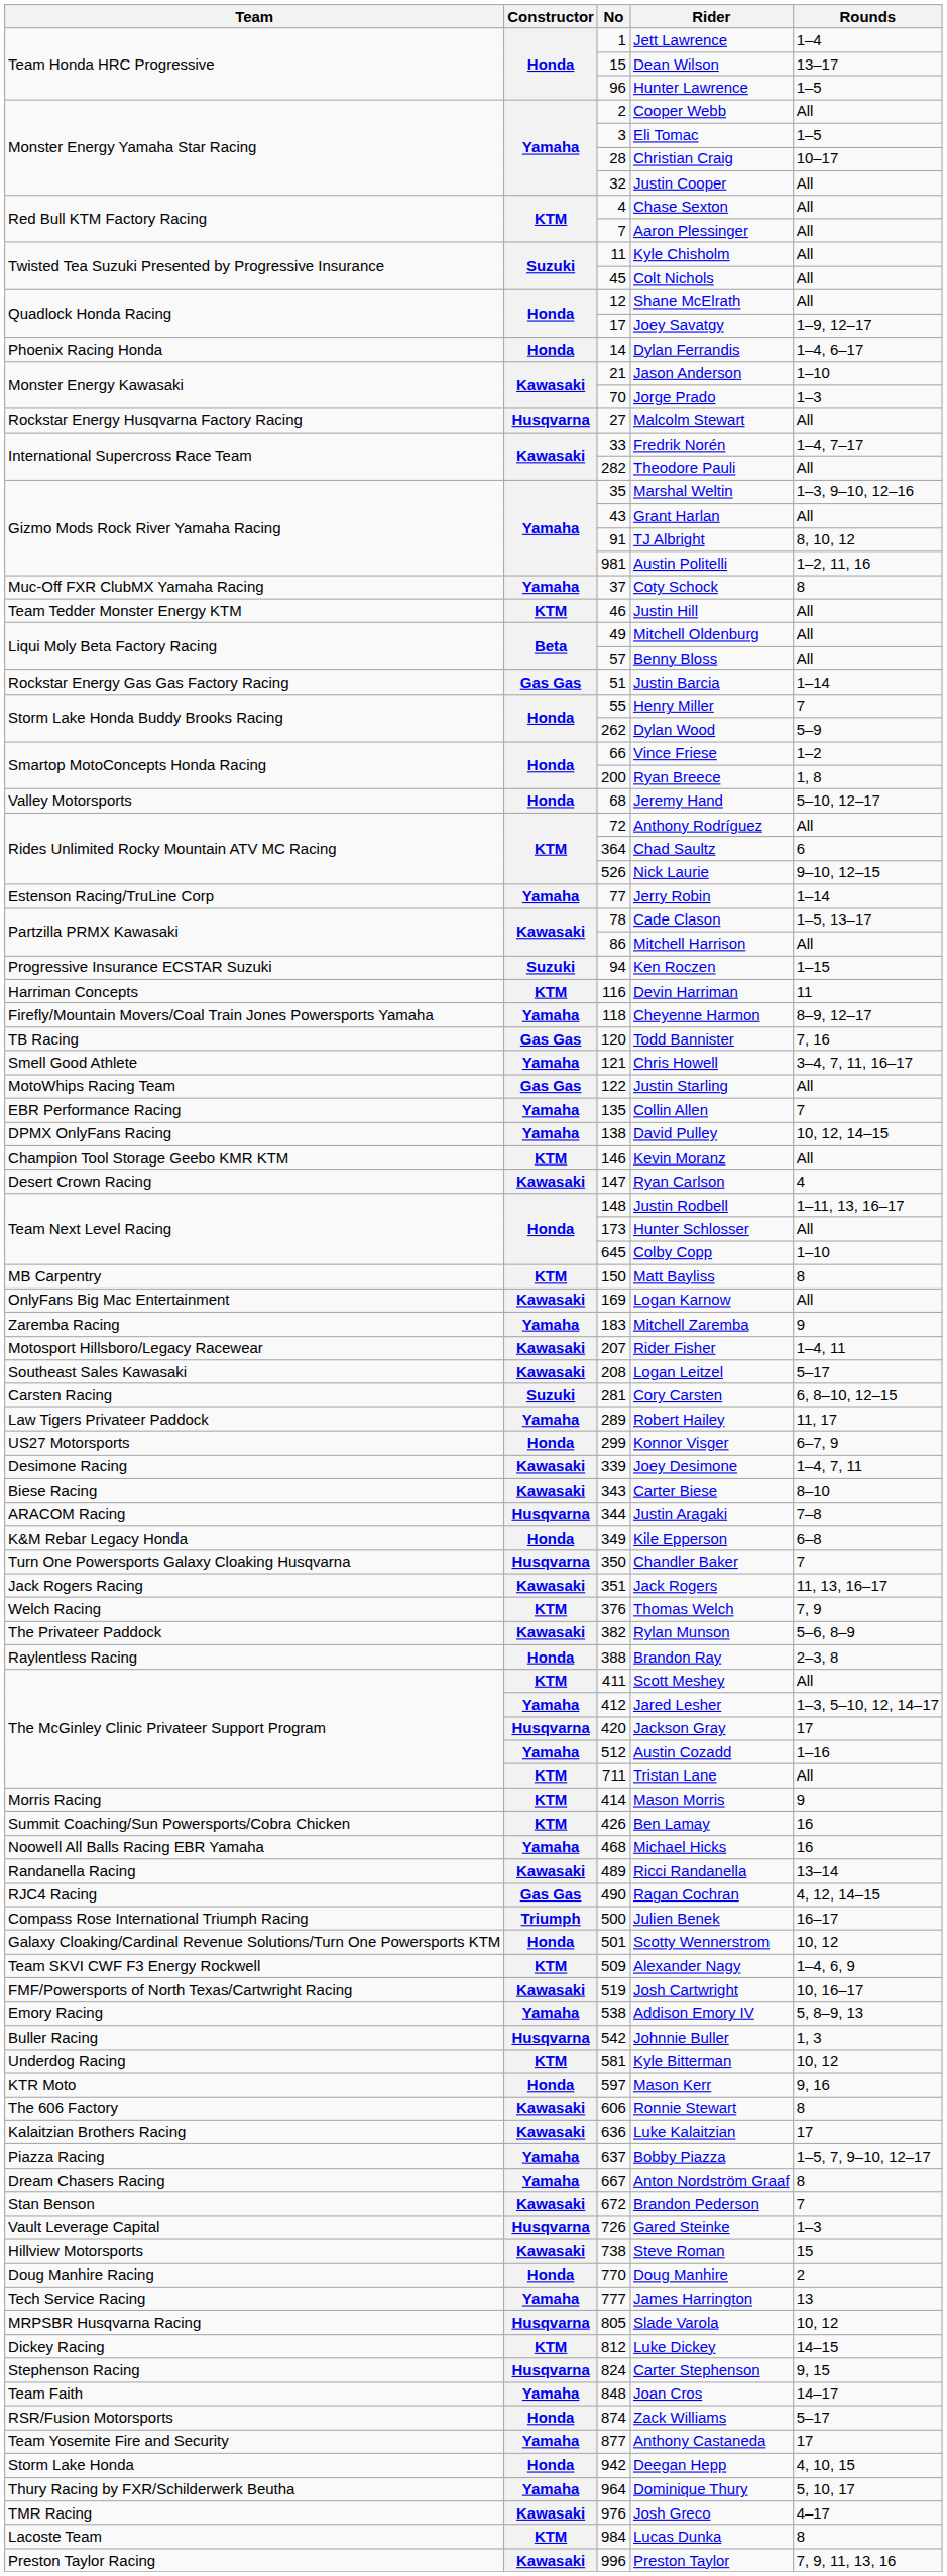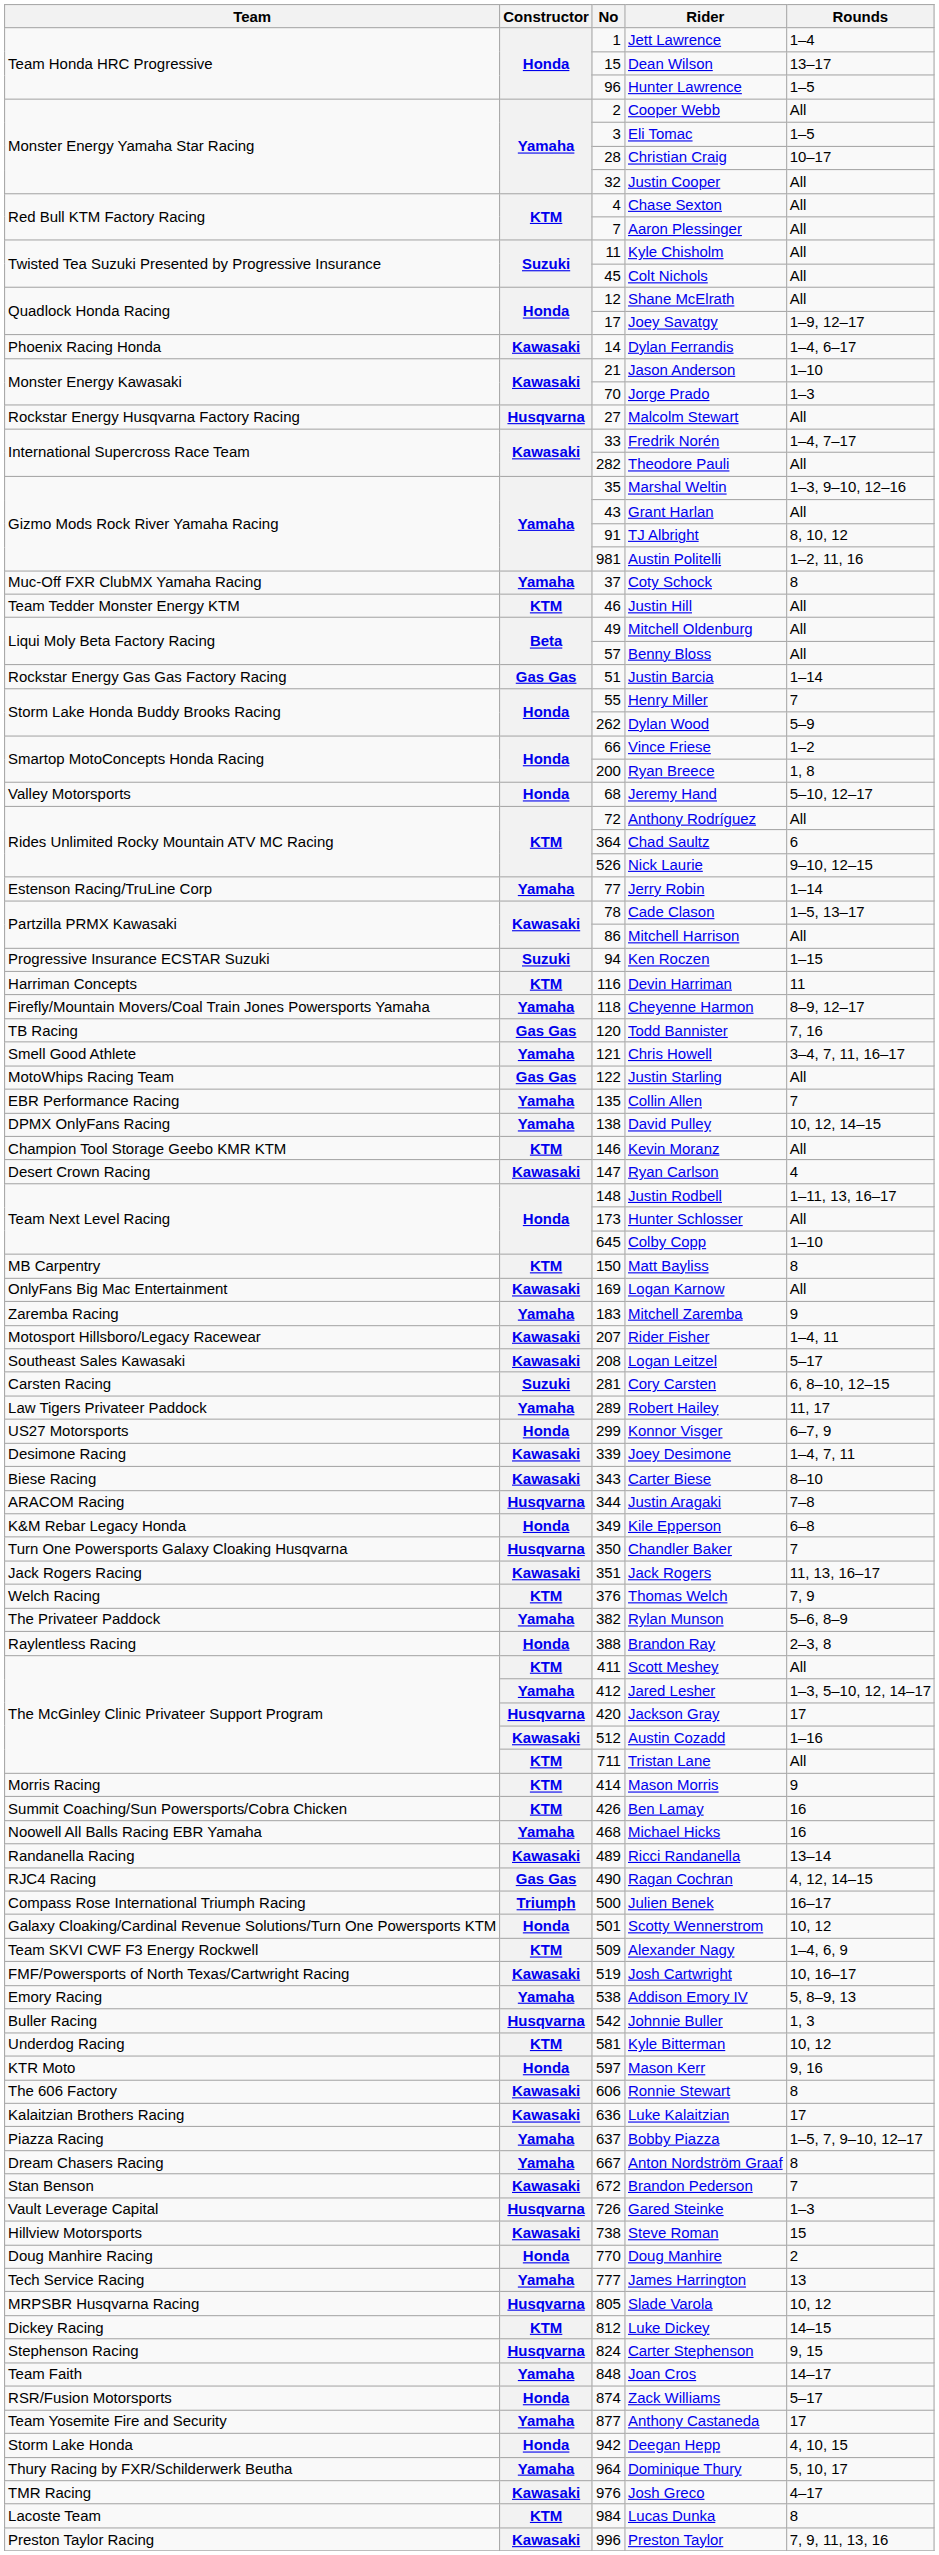Dylan Ferrandis | Constructor: Honda -> Kawasaki
Rylan Munson | Constructor: Kawasaki -> Yamaha
Austin Cozadd | Constructor: Yamaha -> Kawasaki
